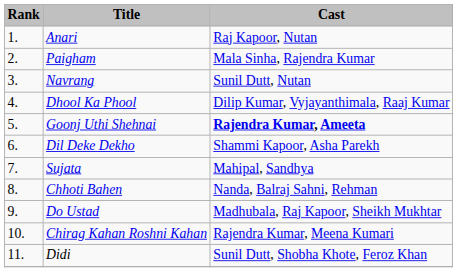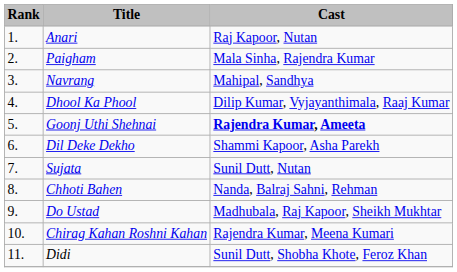Navrang | Cast: Sunil Dutt, Nutan -> Mahipal, Sandhya
Sujata | Cast: Mahipal, Sandhya -> Sunil Dutt, Nutan
